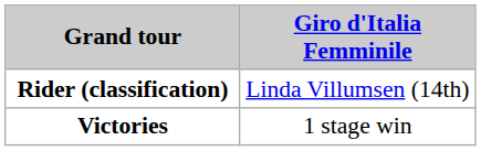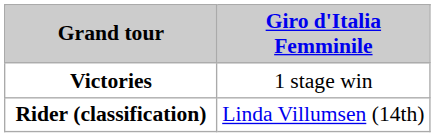rows swapped: Rider (classification) <-> Victories
